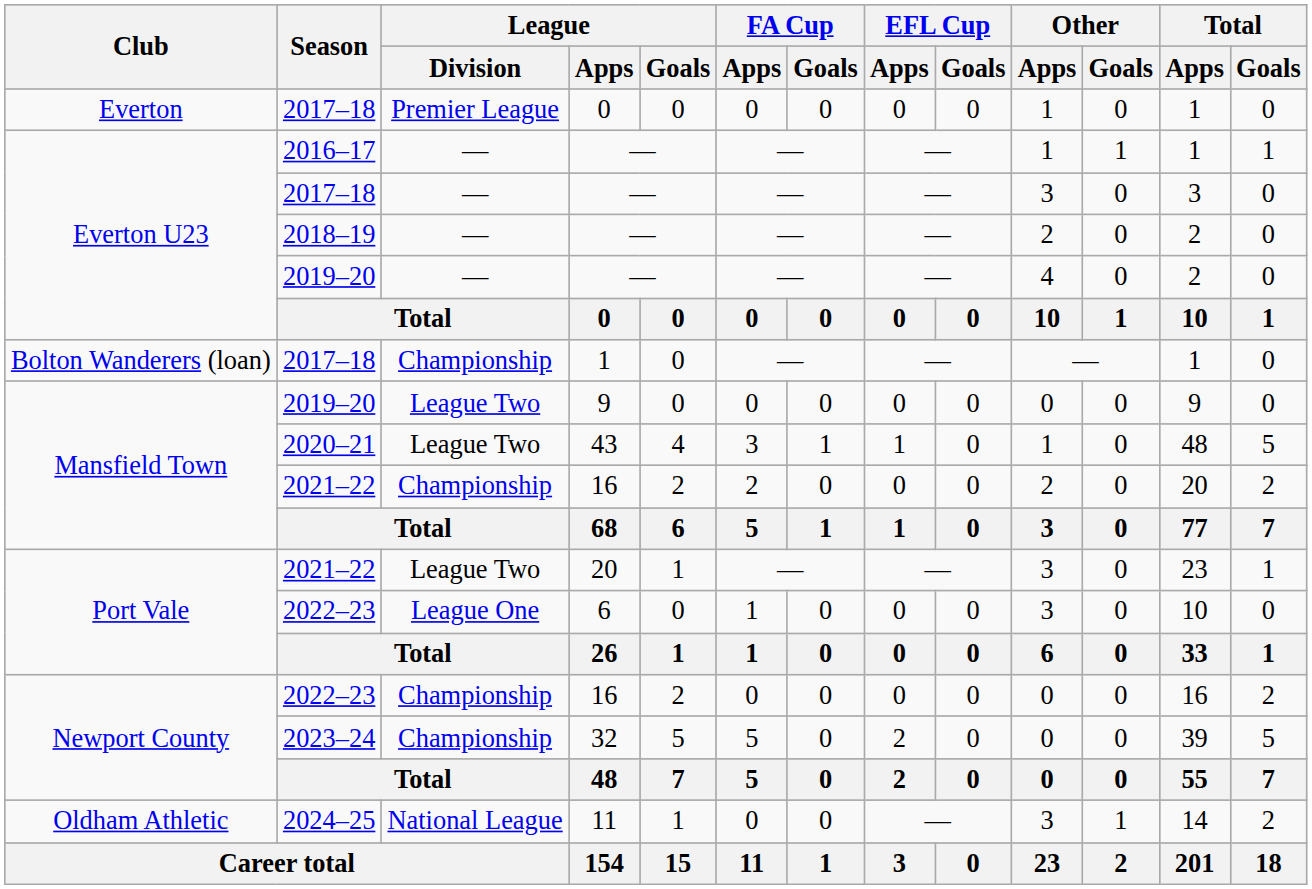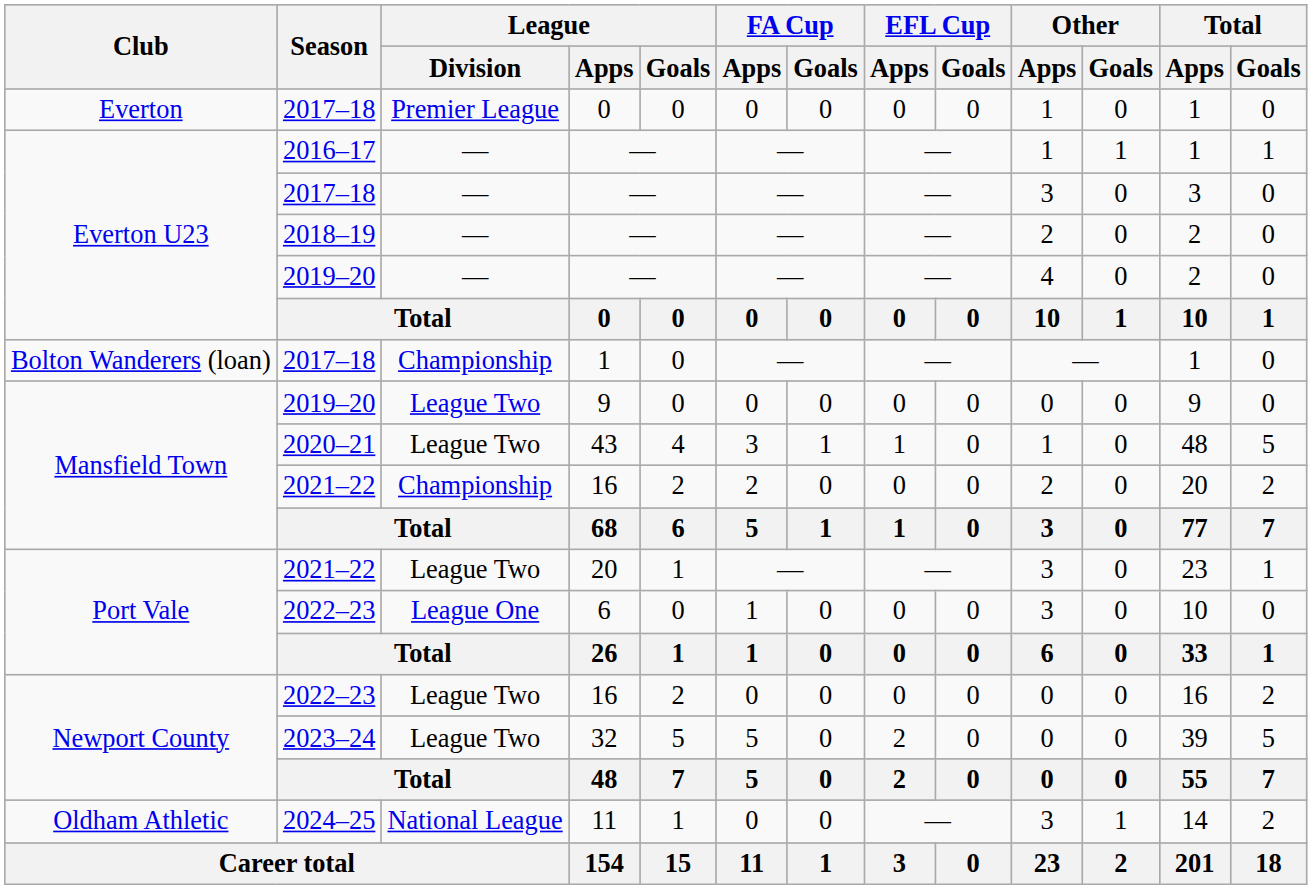2022–23 / 16 | League / Division: Championship -> League Two
32 | League / Division: Championship -> League Two
